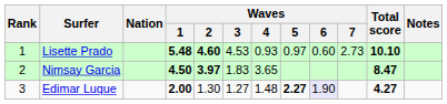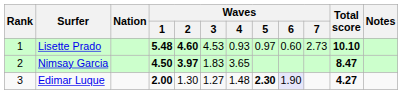Edimar Luque | Waves / 5: 2.27 -> 2.30
